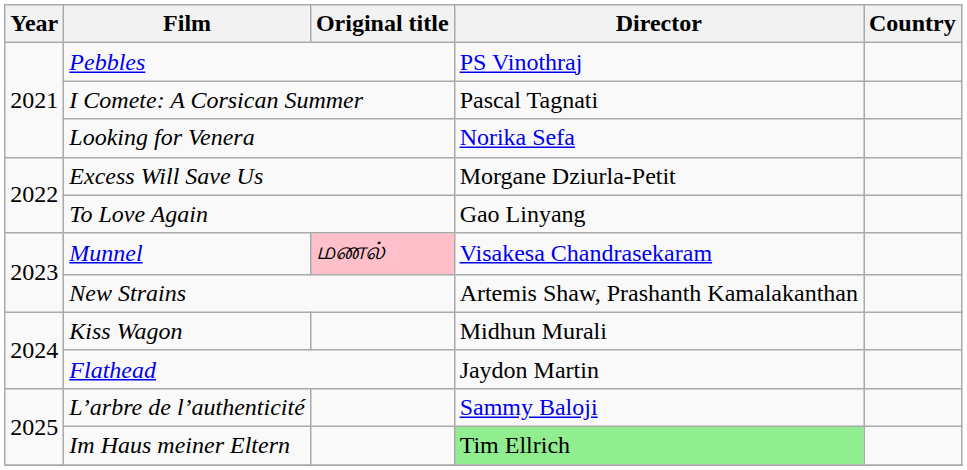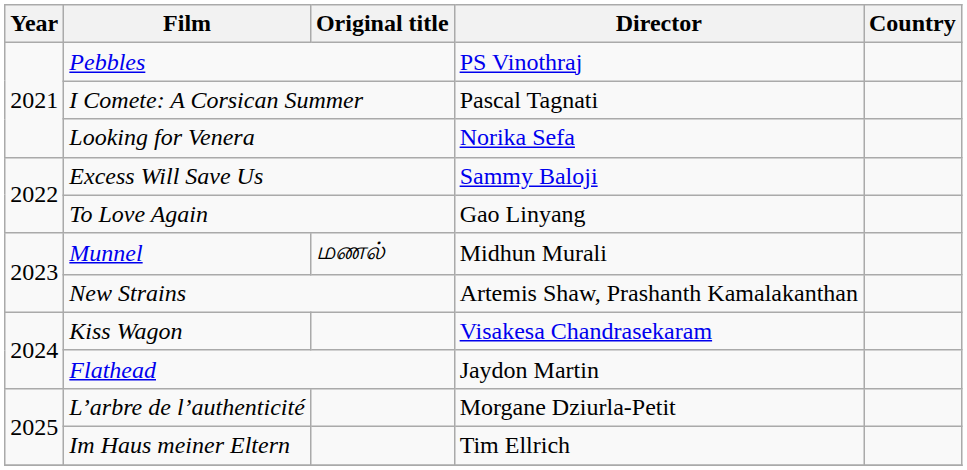Excess Will Save Us | Director: Morgane Dziurla-Petit -> Sammy Baloji
Munnel | Original title: pink background -> no background
Munnel | Director: Visakesa Chandrasekaram -> Midhun Murali
Kiss Wagon | Director: Midhun Murali -> Visakesa Chandrasekaram
L’arbre de l’authenticité | Director: Sammy Baloji -> Morgane Dziurla-Petit
Im Haus meiner Eltern | Director: lightgreen background -> no background
